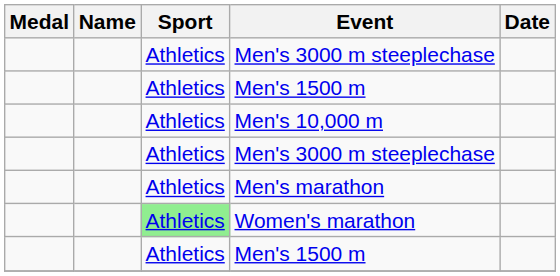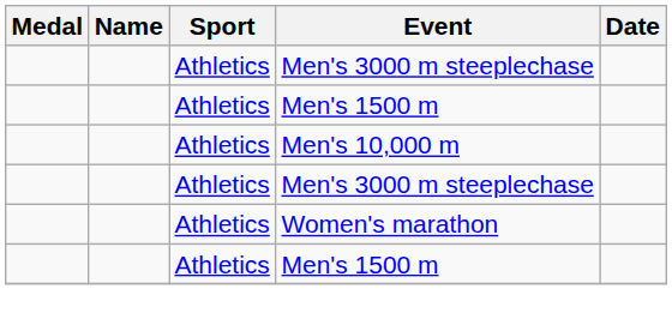- row: Athletics | Men's marathon
Women's marathon | Sport: lightgreen background -> no background
